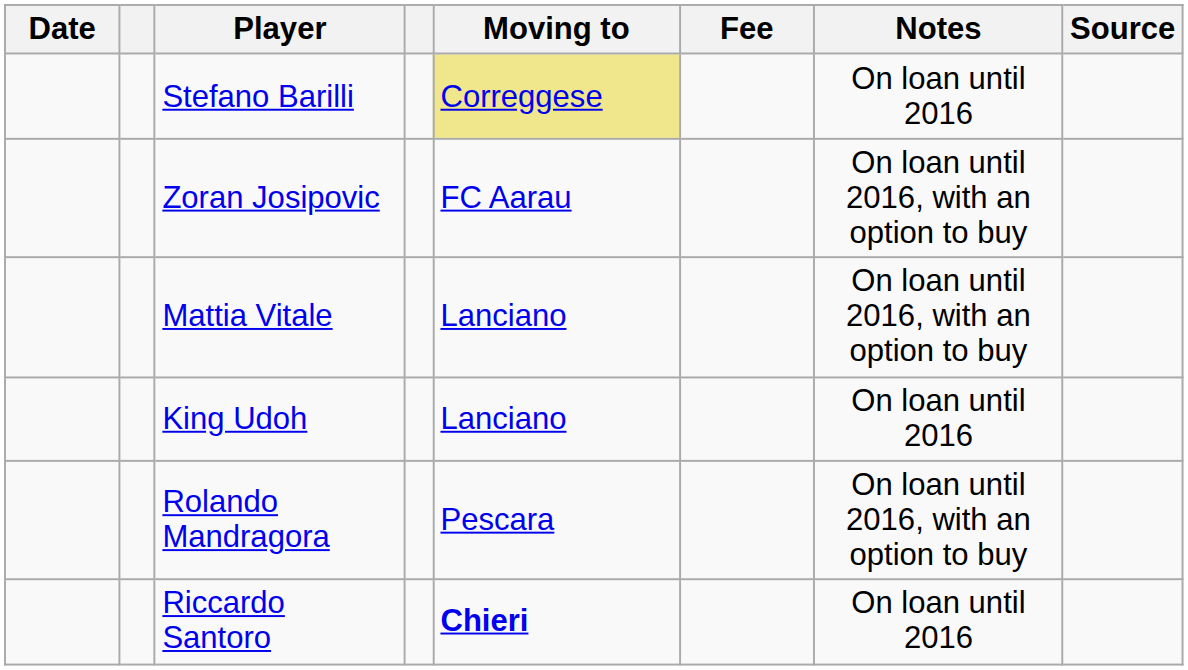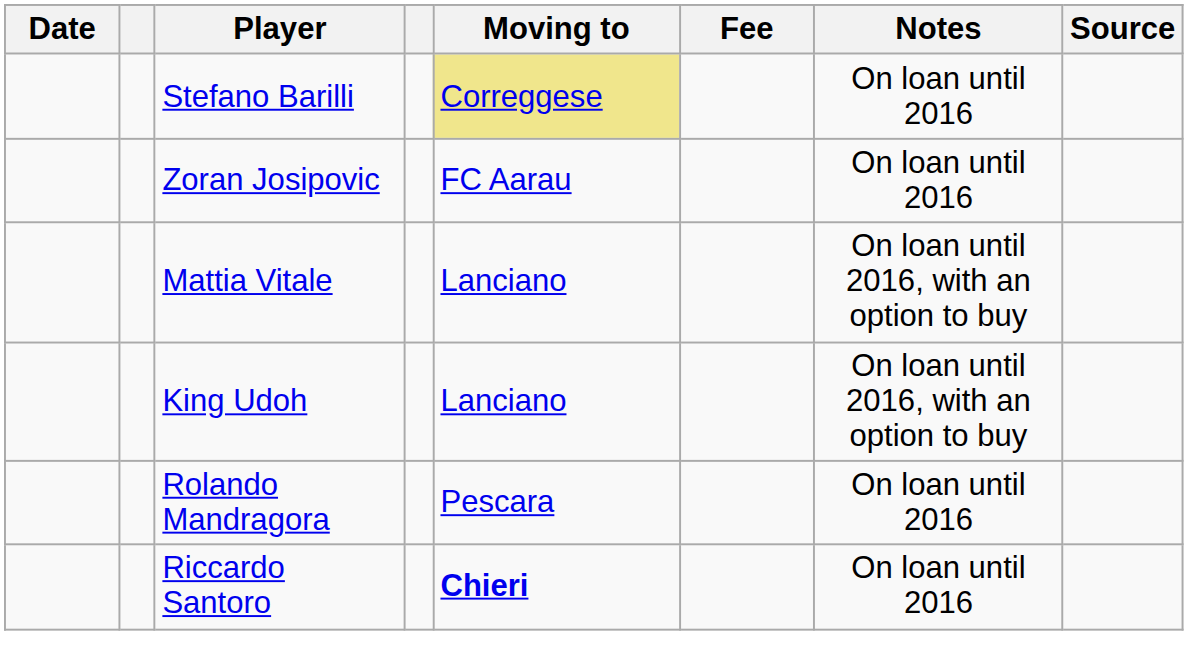Zoran Josipovic | Notes: On loan until 2016, with an option to buy -> On loan until 2016
King Udoh | Notes: On loan until 2016 -> On loan until 2016, with an option to buy
Rolando Mandragora | Notes: On loan until 2016, with an option to buy -> On loan until 2016
